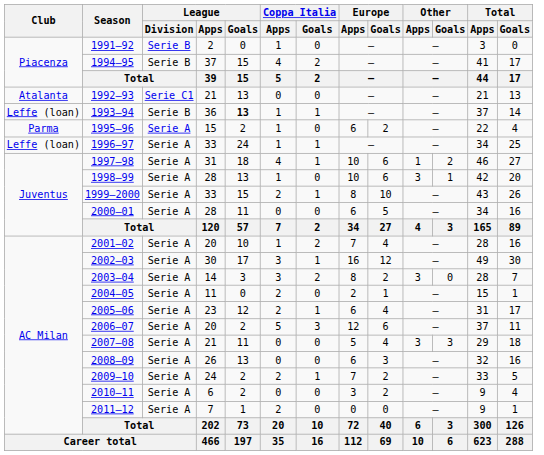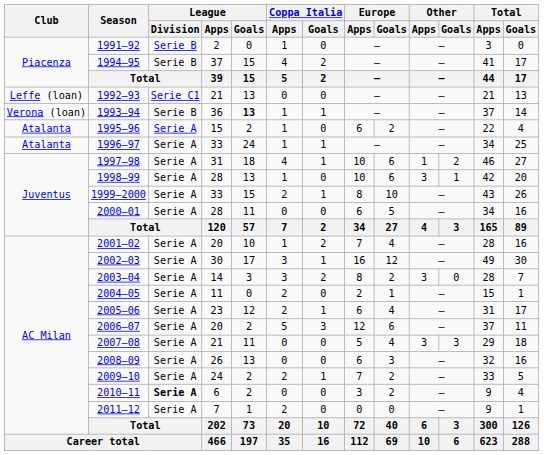1992–93 | Club: Atalanta -> Leffe (loan)
1993–94 | Club: Leffe (loan) -> Verona (loan)
1995–96 | Club: Parma -> Atalanta
1996–97 | Club: Leffe (loan) -> Atalanta
2010–11 | League / Division: normal -> bold
